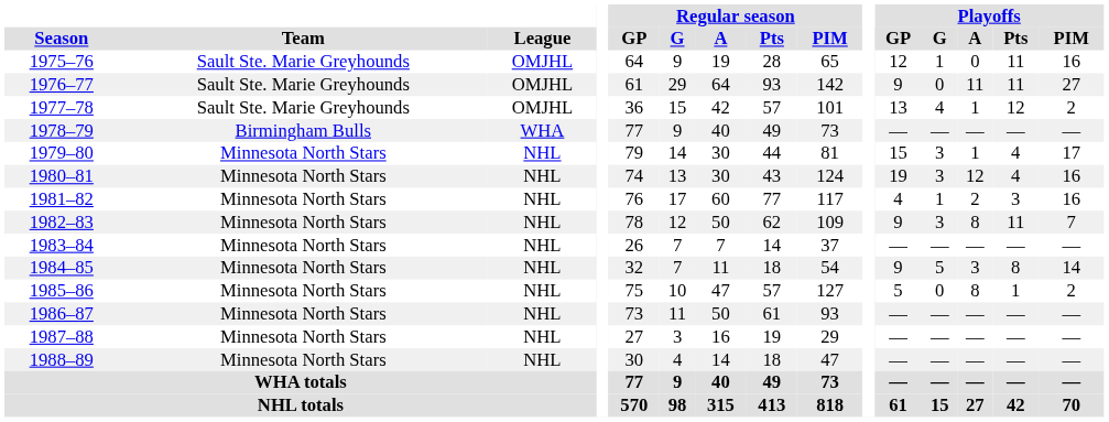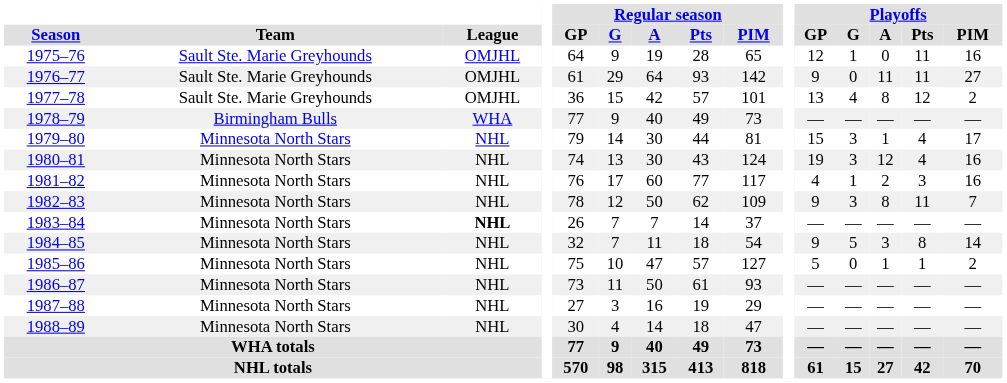1977–78 | Playoffs / A: 1 -> 8
1983–84 | League: normal -> bold
1985–86 | Playoffs / A: 8 -> 1
